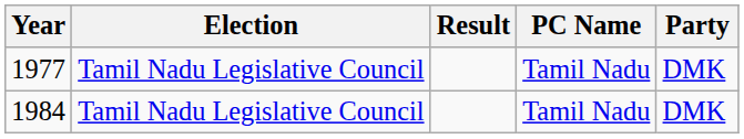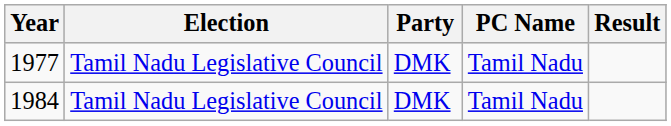columns swapped: Party <-> Result
